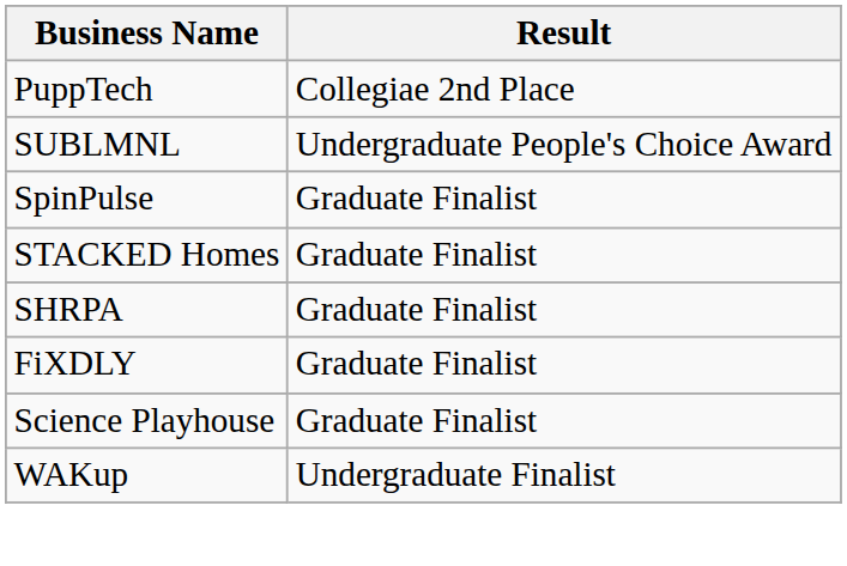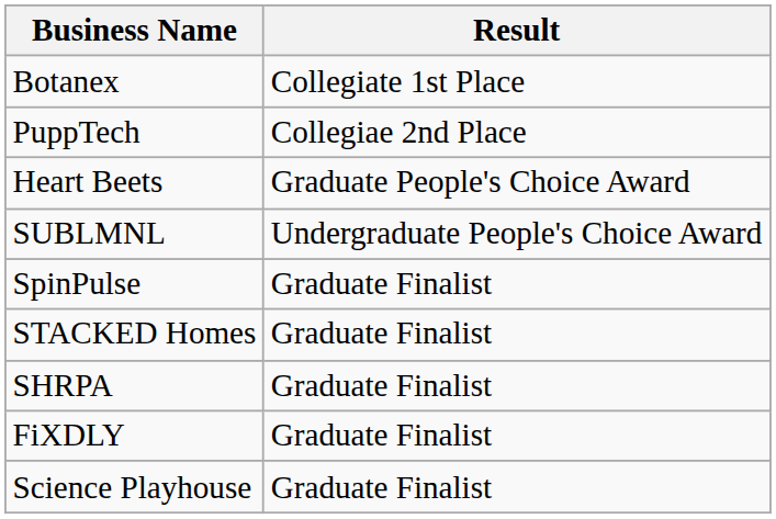+ row: Botanex | Collegiate 1st Place
+ row: Heart Beets | Graduate People's Choice Award
- row: WAKup | Undergraduate Finalist
